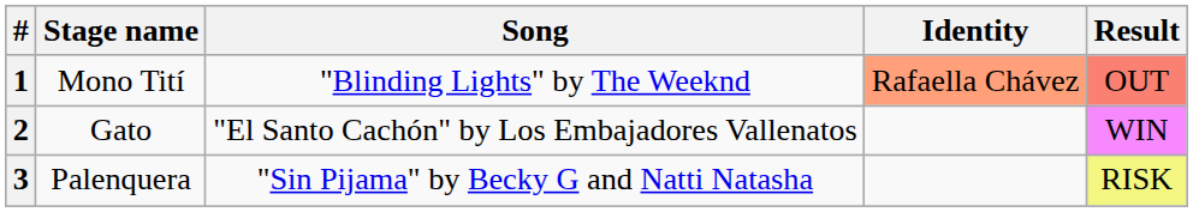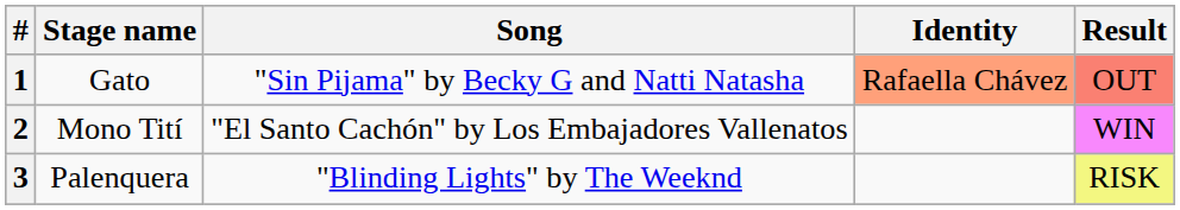1 | Stage name: Mono Tití -> Gato
1 | Song: "Blinding Lights" by The Weeknd -> "Sin Pijama" by Becky G and Natti Natasha
2 | Stage name: Gato -> Mono Tití
3 | Song: "Sin Pijama" by Becky G and Natti Natasha -> "Blinding Lights" by The Weeknd
